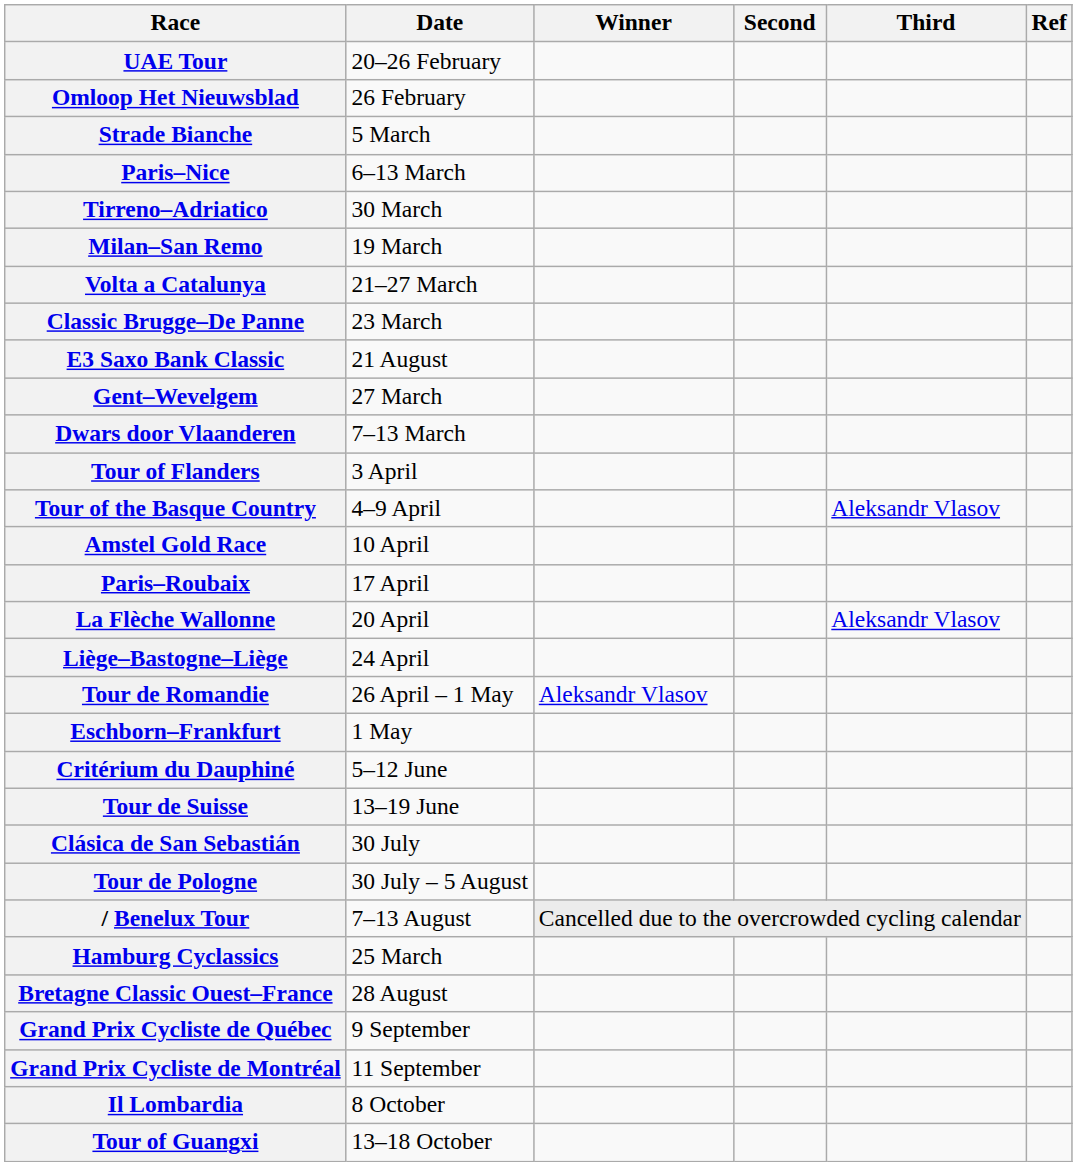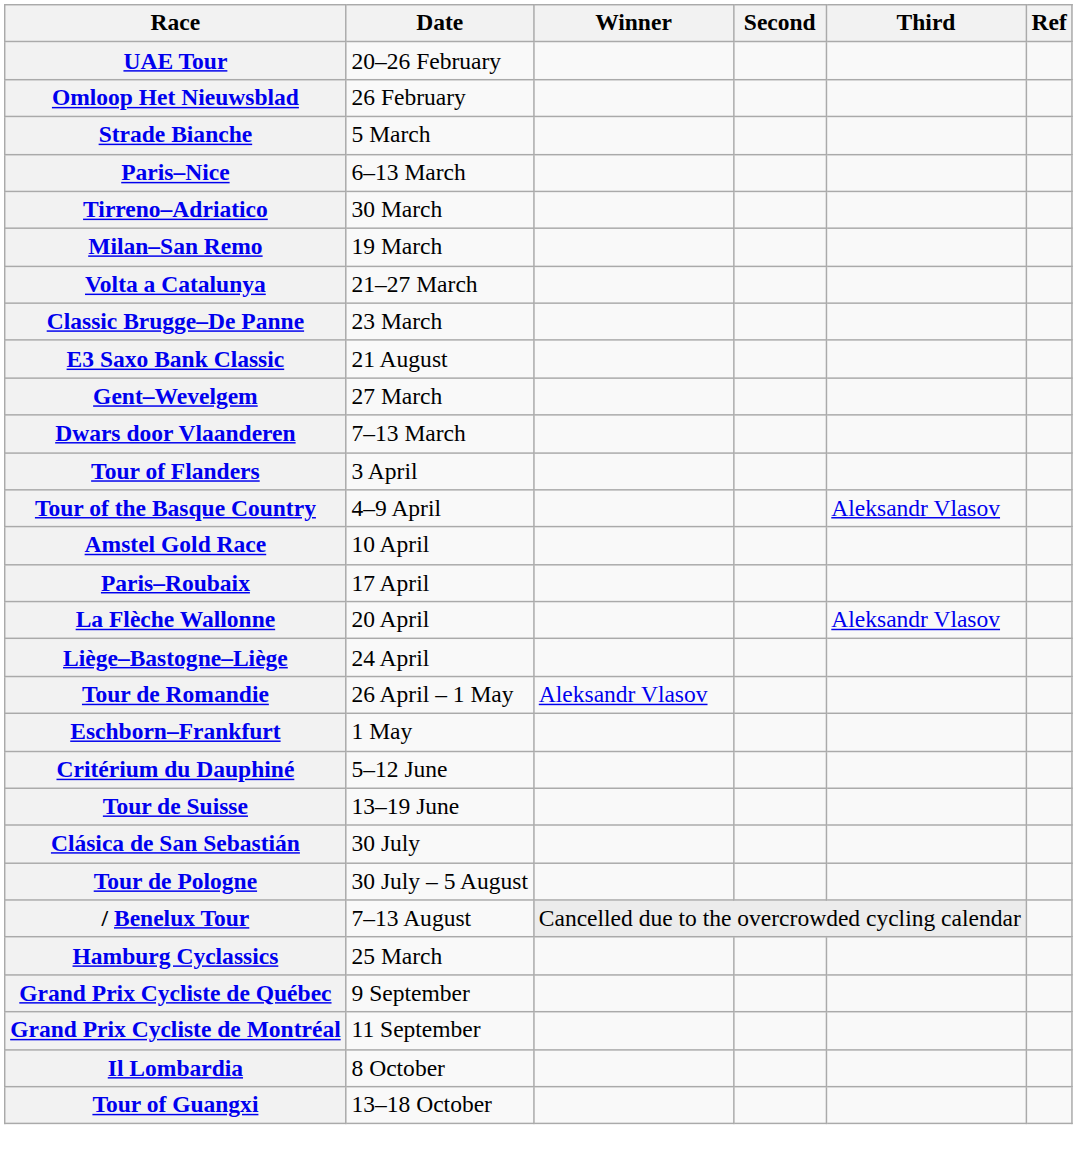- row: Bretagne Classic Ouest–France | 28 August
